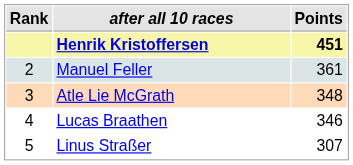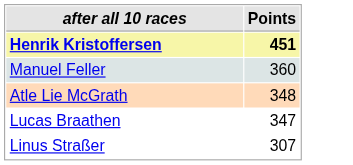- column: Rank | 2 | 3 | 4 | 5
Manuel Feller | Points: 361 -> 360
Lucas Braathen | Points: 346 -> 347
